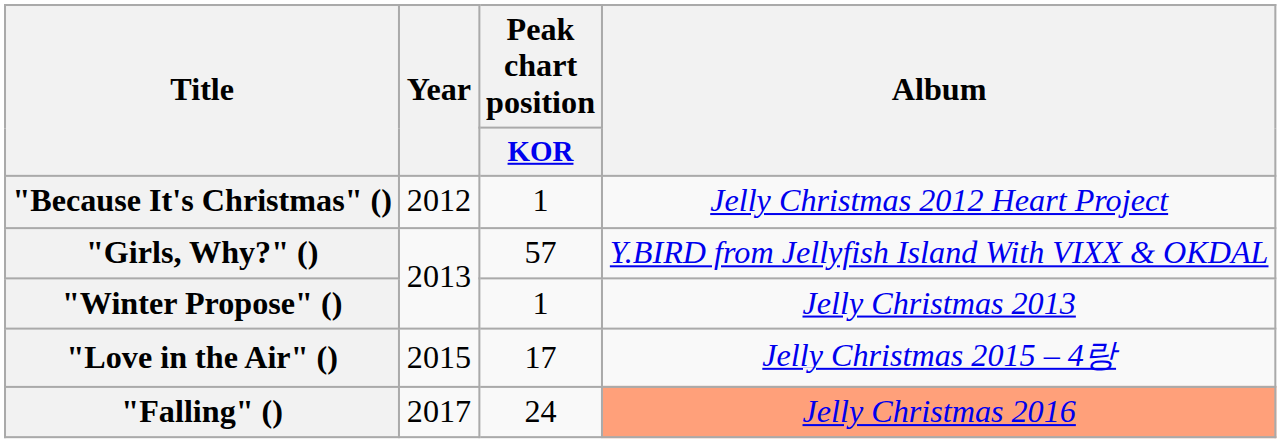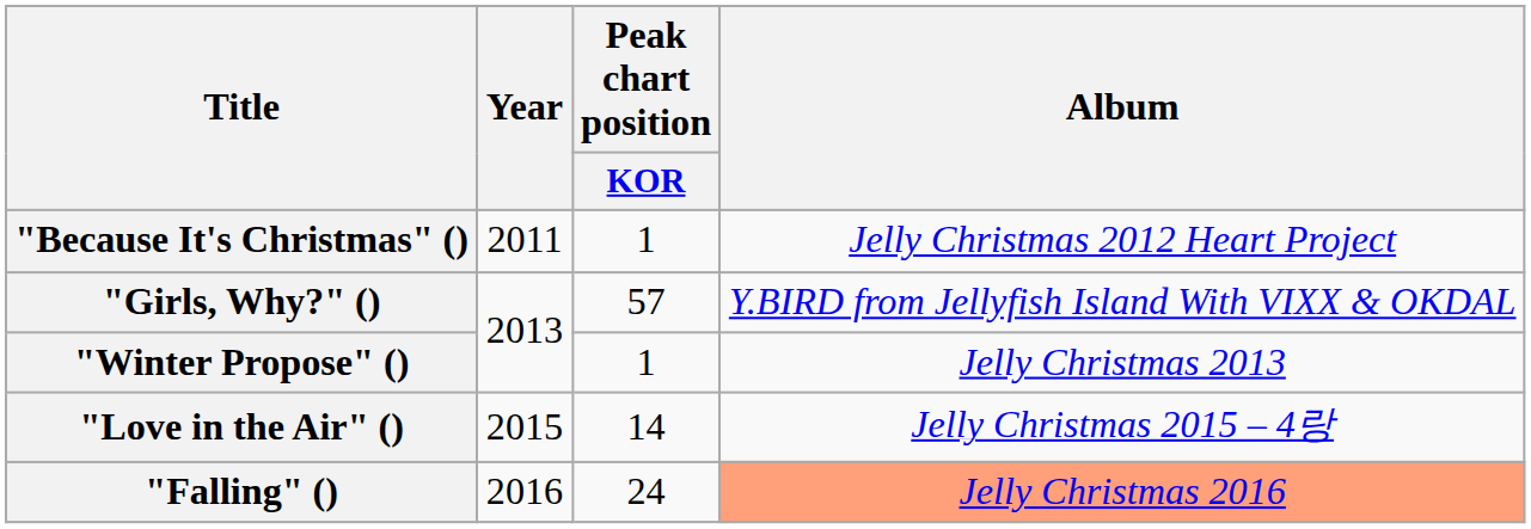"Because It's Christmas" () | Year: 2012 -> 2011
"Love in the Air" () | Peak chart position / KOR: 17 -> 14
"Falling" () | Year: 2017 -> 2016
